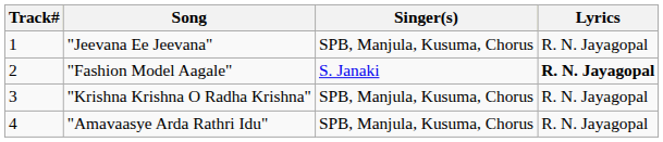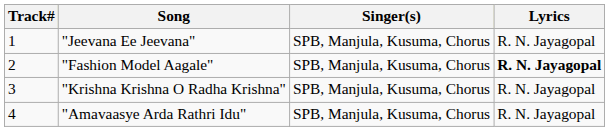"Fashion Model Aagale" | Singer(s): S. Janaki -> SPB, Manjula, Kusuma, Chorus
